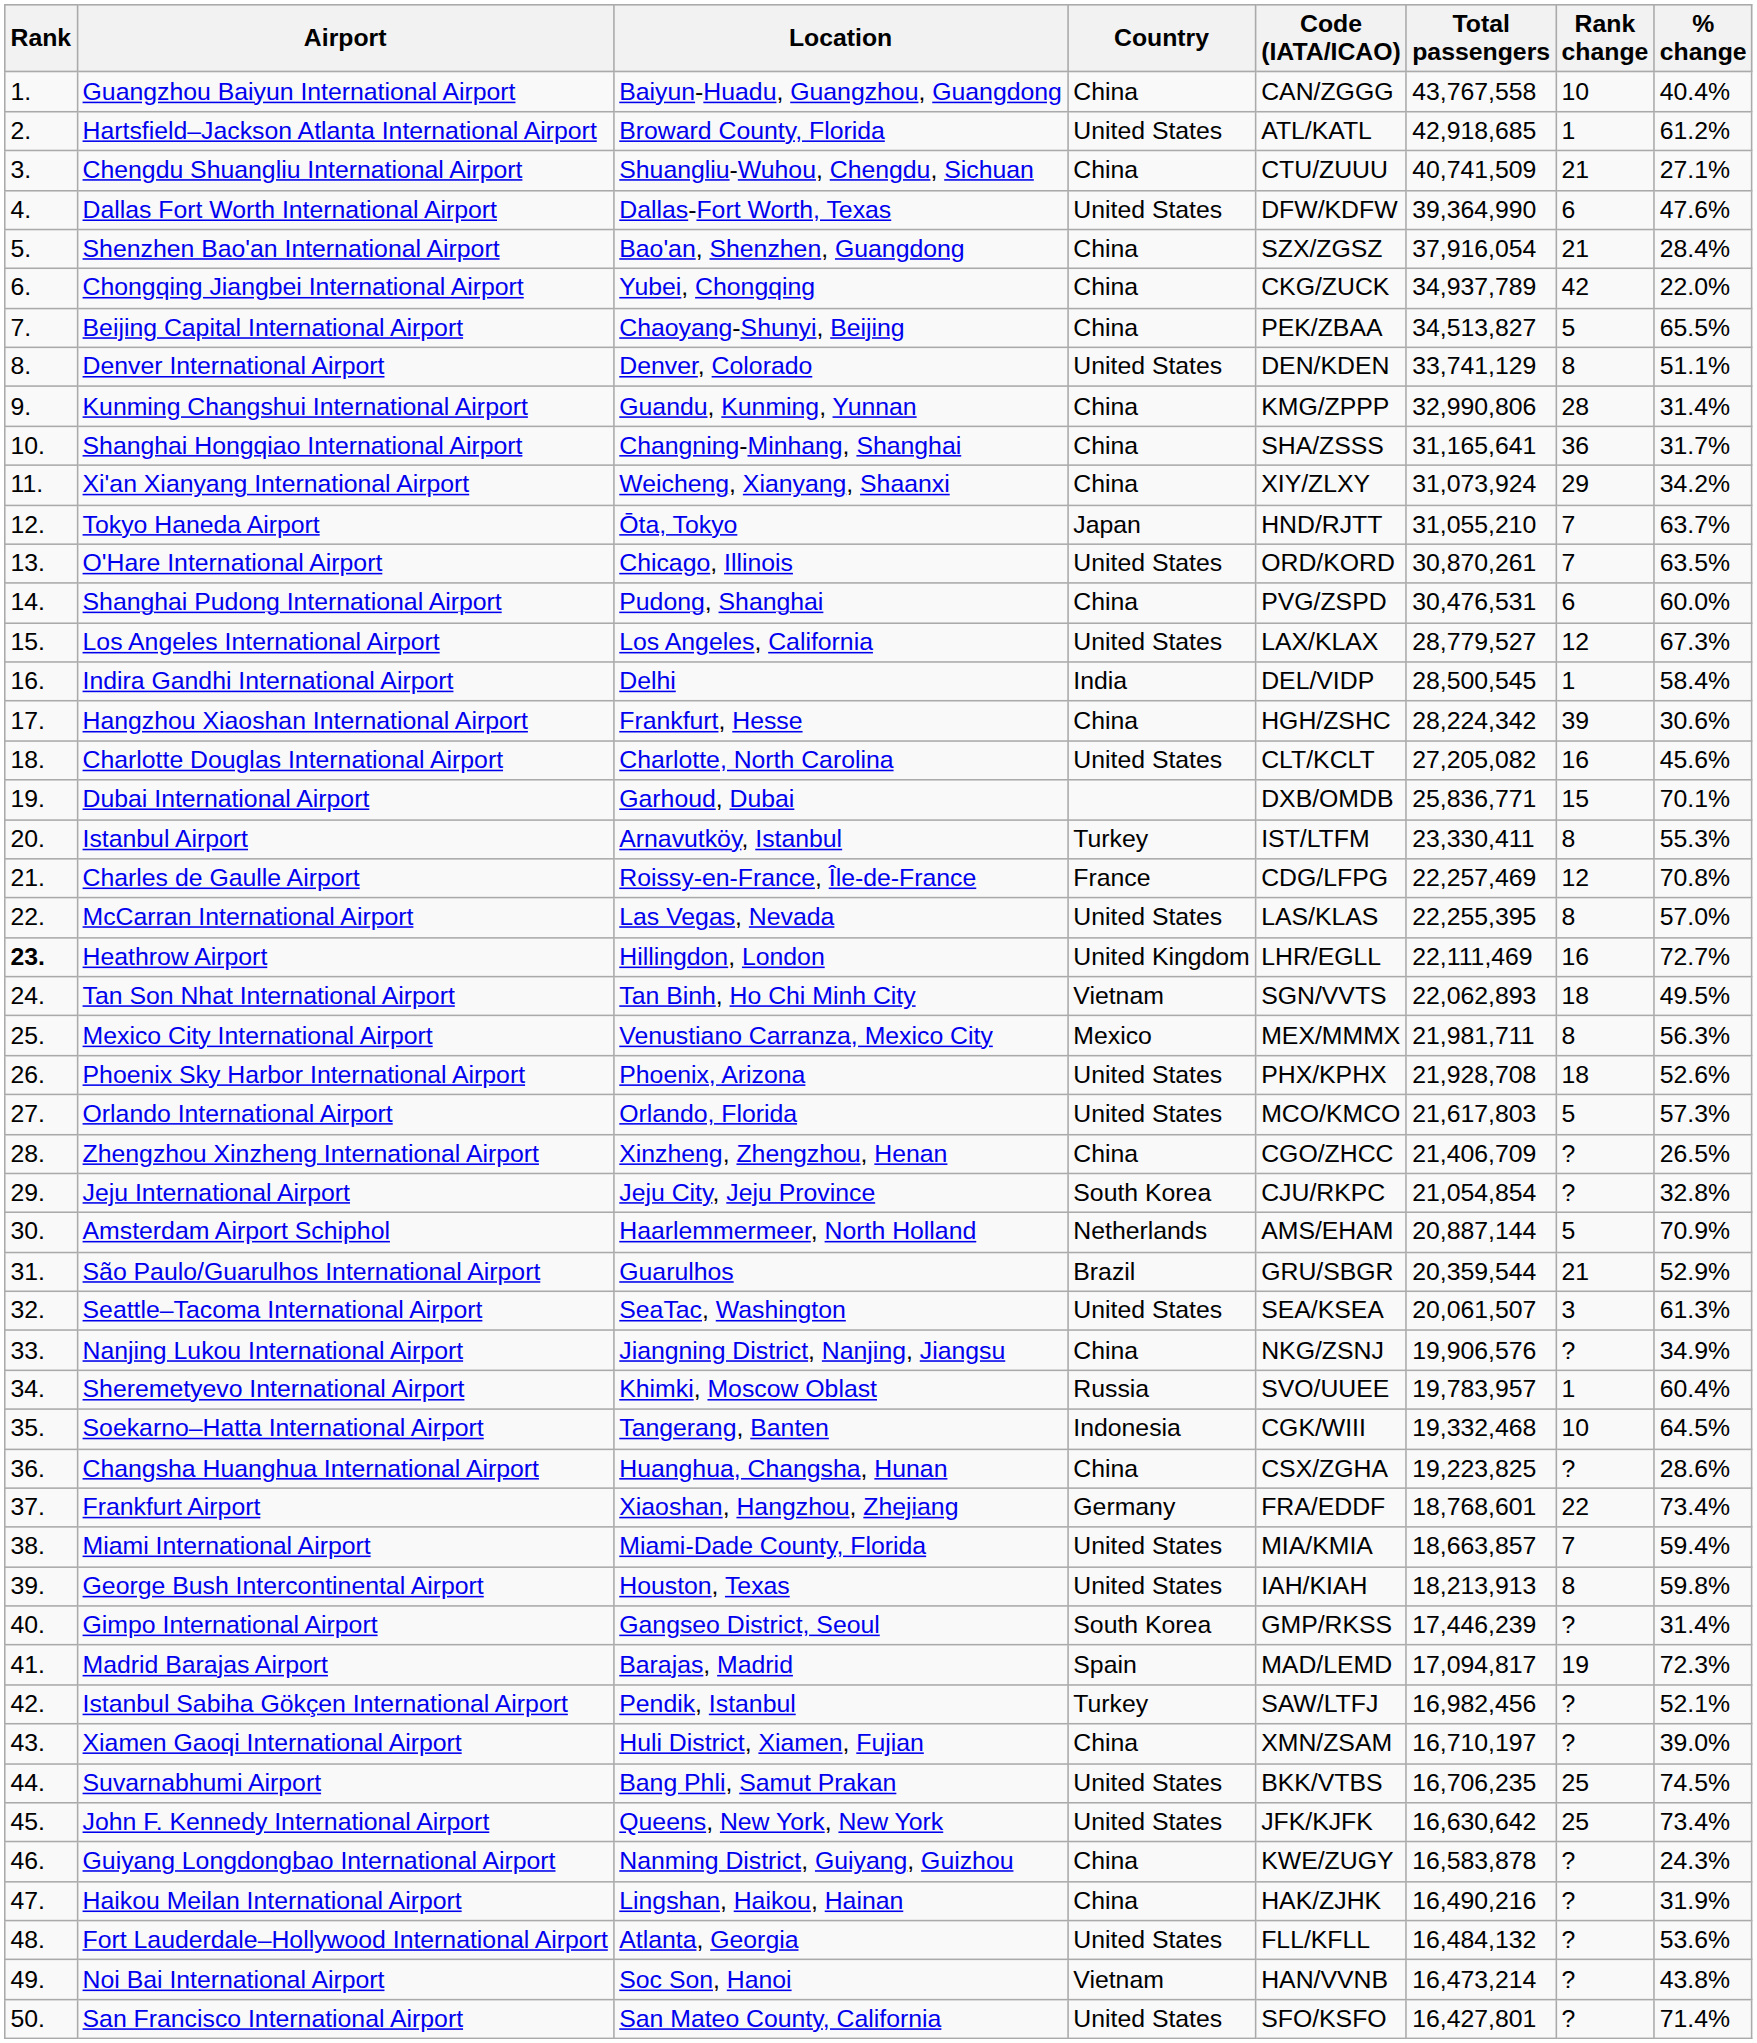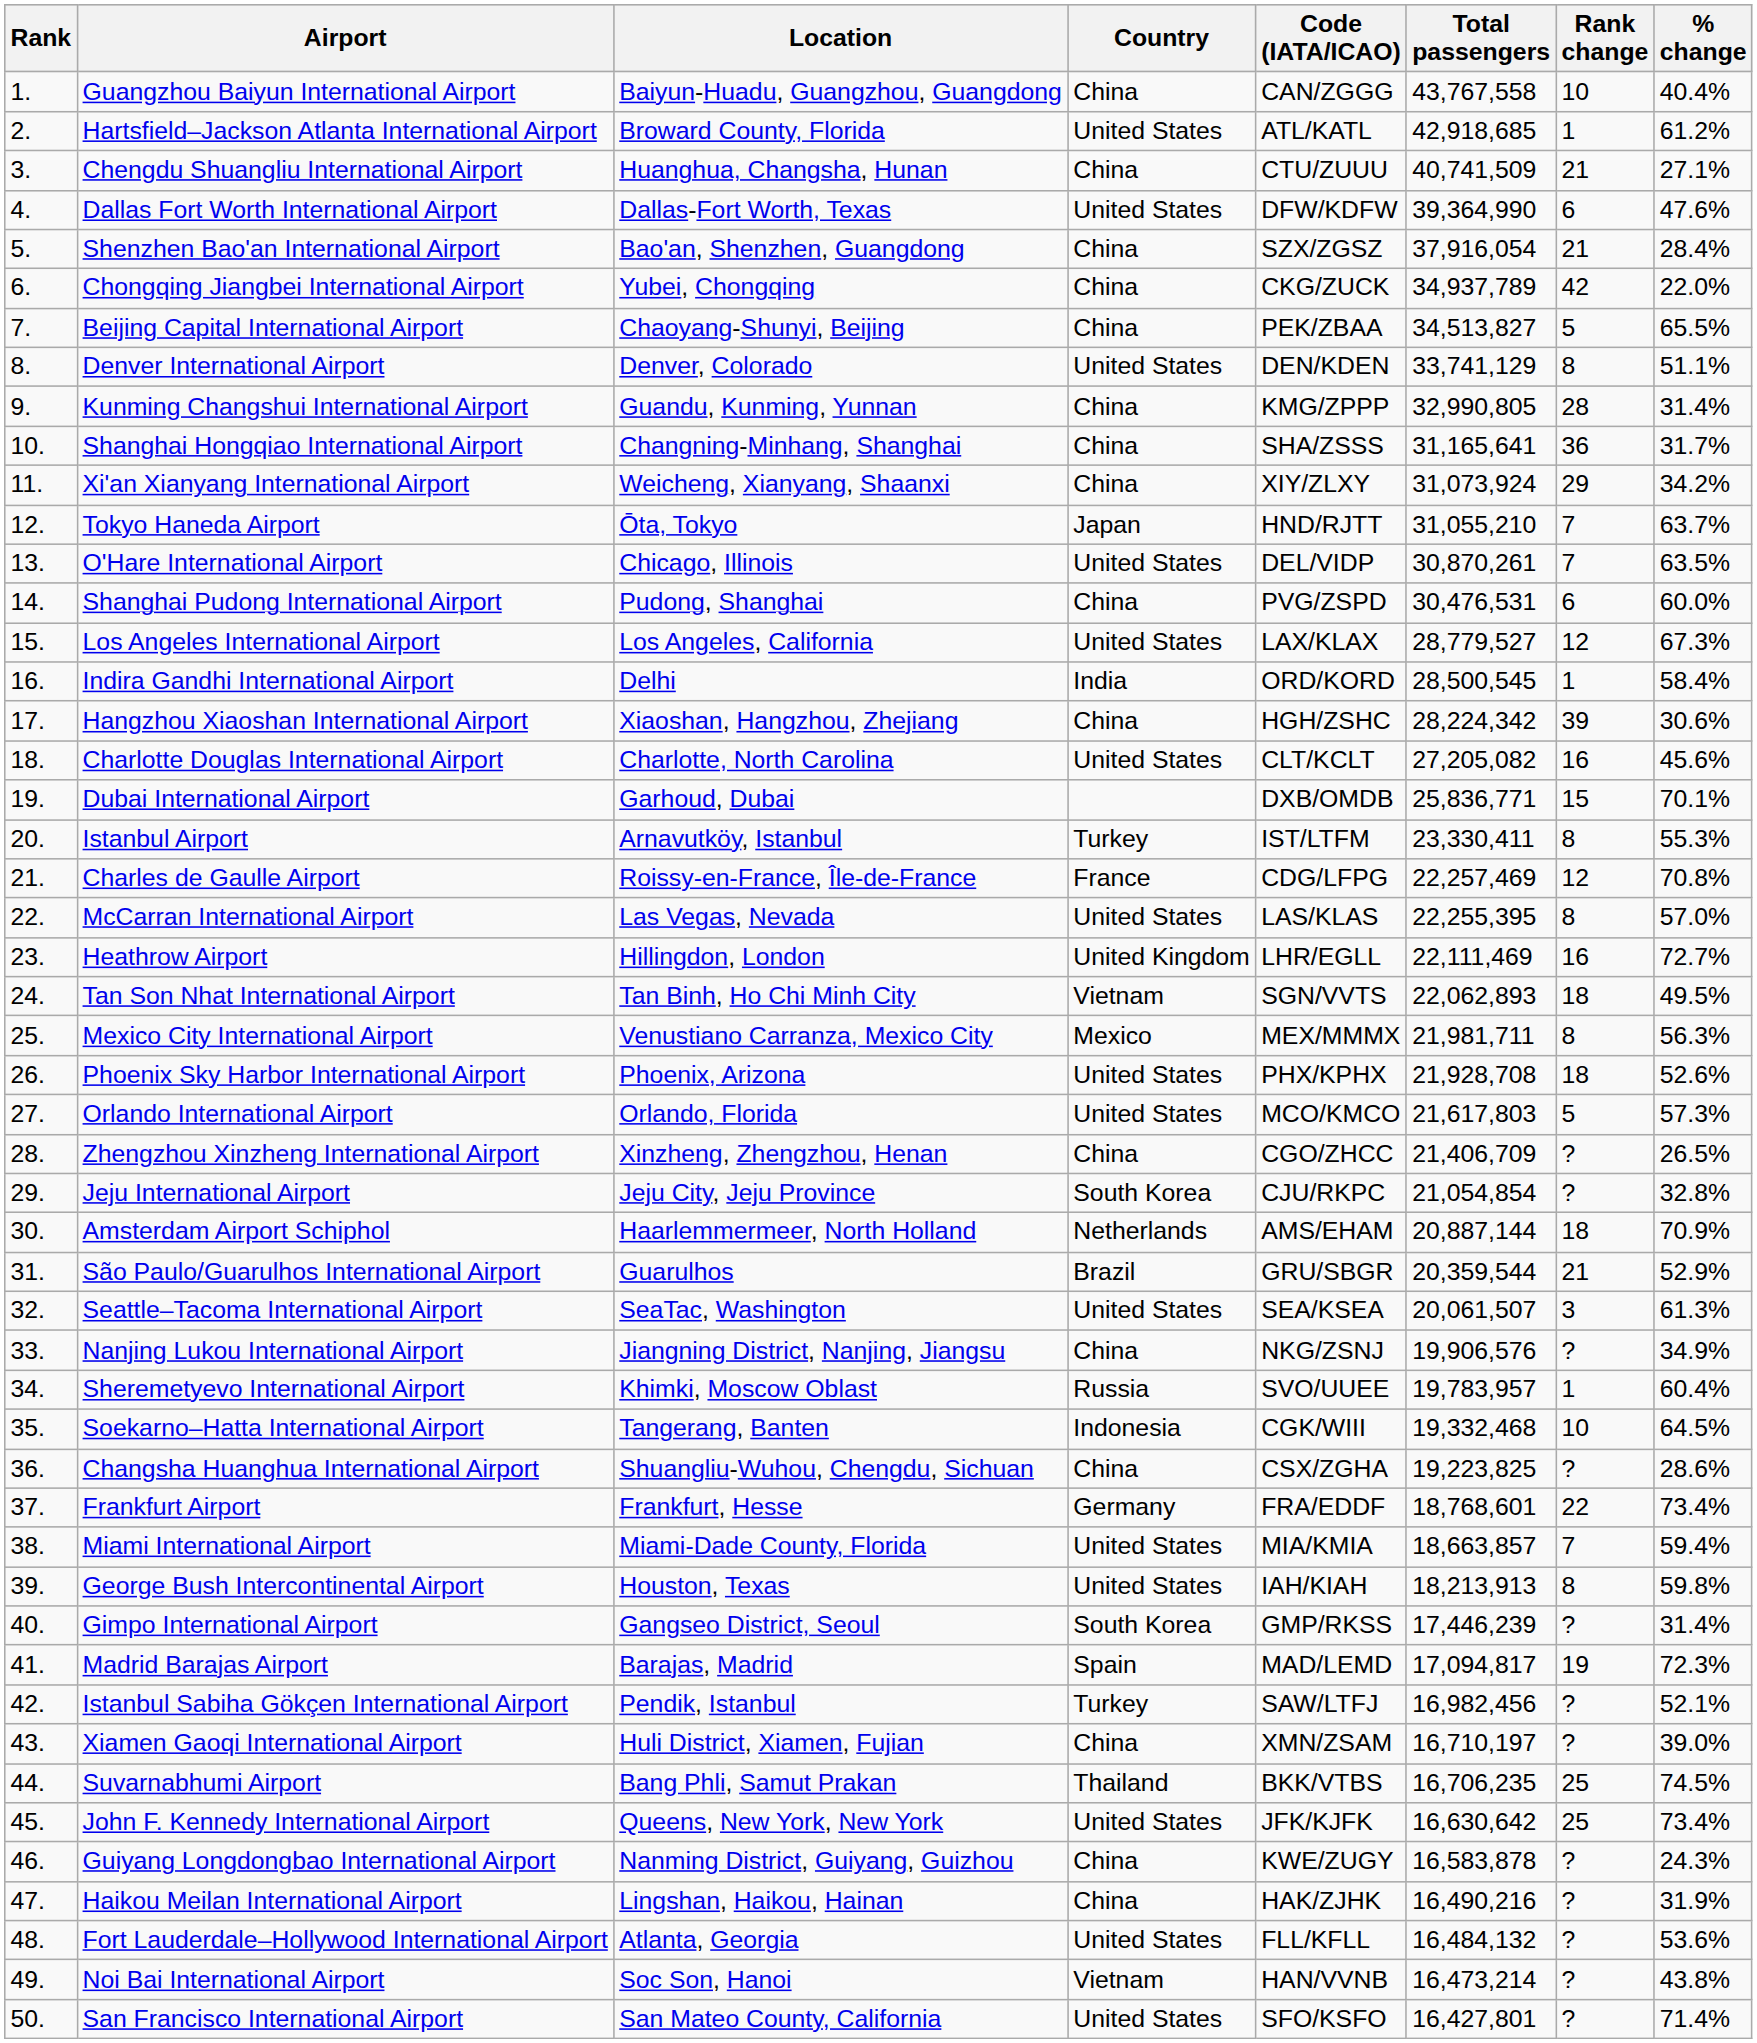Chengdu Shuangliu International Airport | Location: Shuangliu-Wuhou, Chengdu, Sichuan -> Huanghua, Changsha, Hunan
Kunming Changshui International Airport | Total passengers: 32,990,806 -> 32,990,805
O'Hare International Airport | Code (IATA/ICAO): ORD/KORD -> DEL/VIDP
Indira Gandhi International Airport | Code (IATA/ICAO): DEL/VIDP -> ORD/KORD
Hangzhou Xiaoshan International Airport | Location: Frankfurt, Hesse -> Xiaoshan, Hangzhou, Zhejiang
Heathrow Airport | Rank: bold -> normal
Amsterdam Airport Schiphol | Rank change: 5 -> 18
Changsha Huanghua International Airport | Location: Huanghua, Changsha, Hunan -> Shuangliu-Wuhou, Chengdu, Sichuan
Frankfurt Airport | Location: Xiaoshan, Hangzhou, Zhejiang -> Frankfurt, Hesse
Suvarnabhumi Airport | Country: United States -> Thailand
